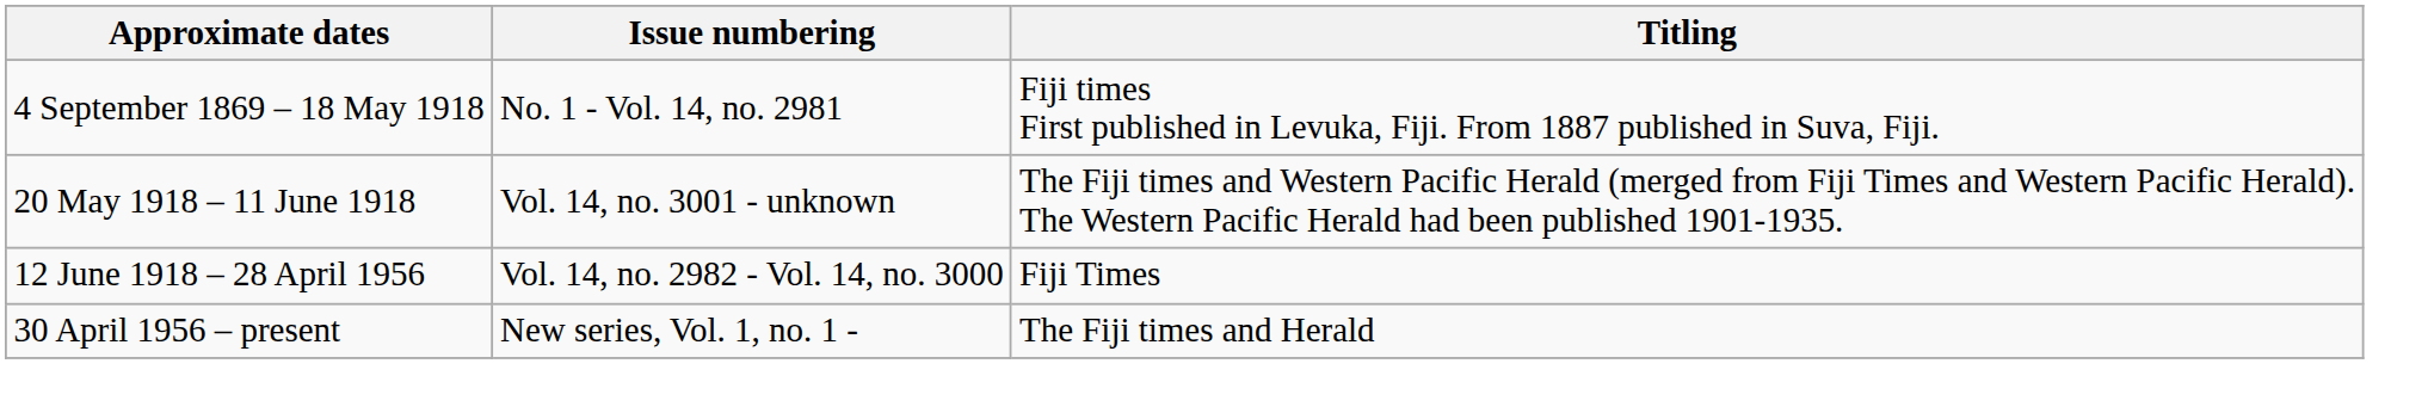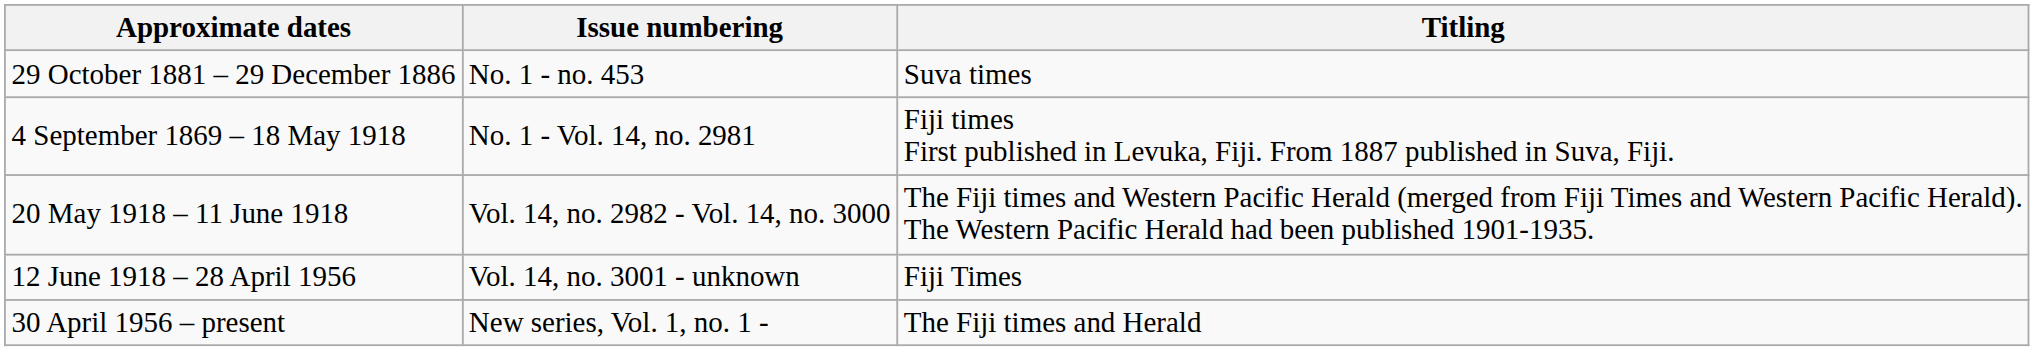+ row: 29 October 1881 – 29 December 1886 | No. 1 - no. 453 | Suva times
20 May 1918 – 11 June 1918 | Issue numbering: Vol. 14, no. 3001 - unknown -> Vol. 14, no. 2982 - Vol. 14, no. 3000
12 June 1918 – 28 April 1956 | Issue numbering: Vol. 14, no. 2982 - Vol. 14, no. 3000 -> Vol. 14, no. 3001 - unknown
